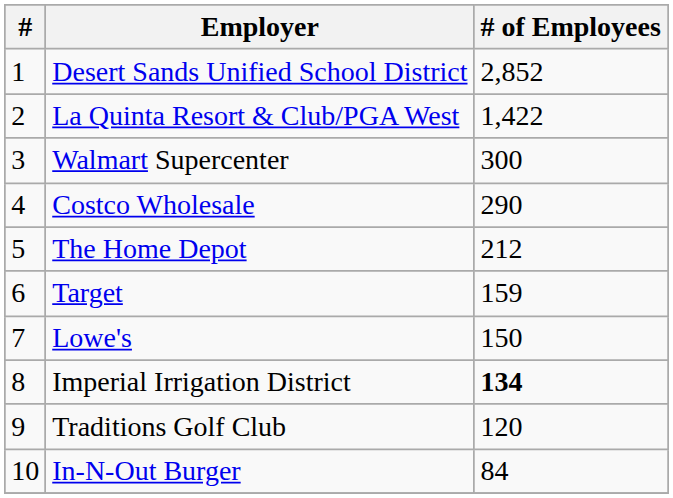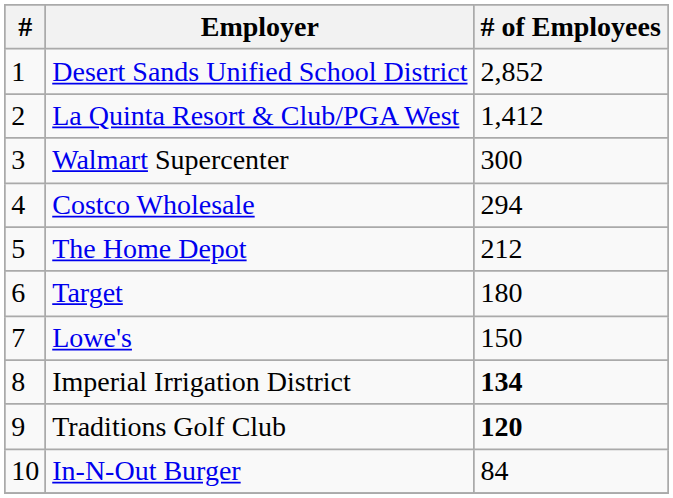La Quinta Resort & Club/PGA West | # of Employees: 1,422 -> 1,412
Costco Wholesale | # of Employees: 290 -> 294
Target | # of Employees: 159 -> 180
Traditions Golf Club | # of Employees: normal -> bold
